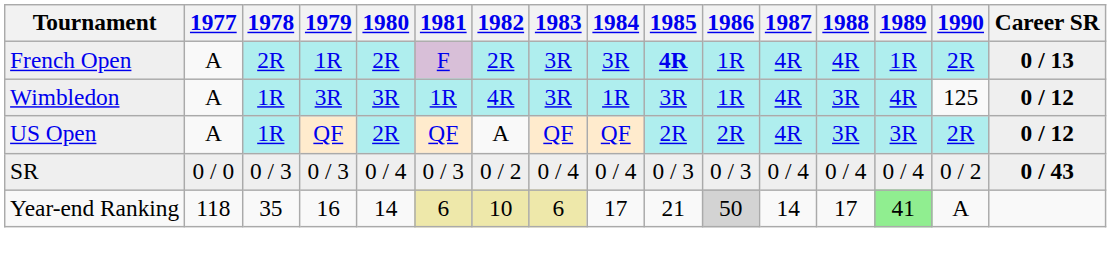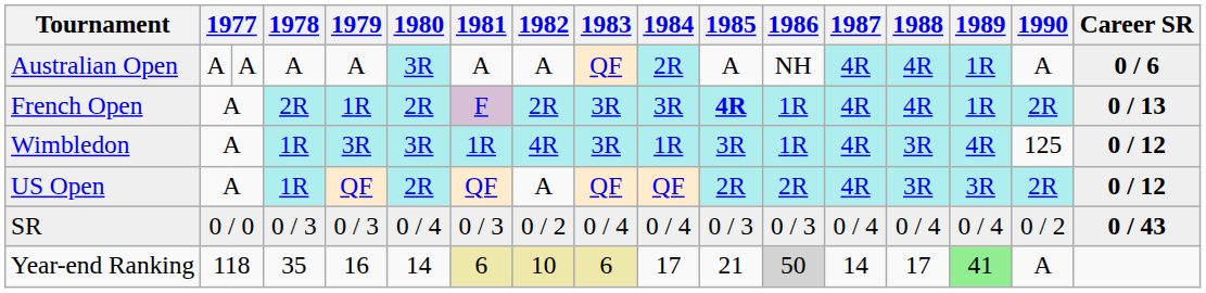+ row: Australian Open | A | A | A | A | 3R | A | A | QF | 2R | A | NH | 4R | 4R | 1R | A | 0 / 6
